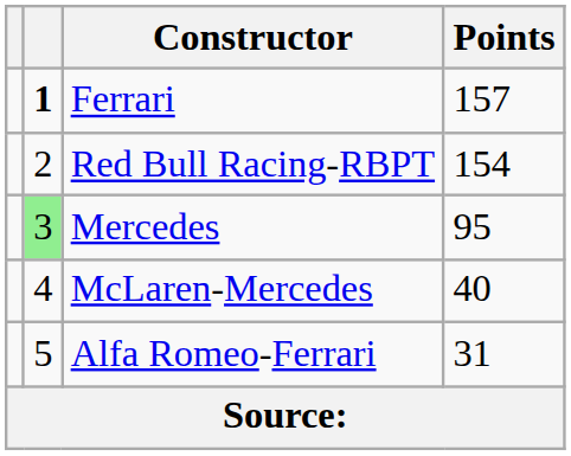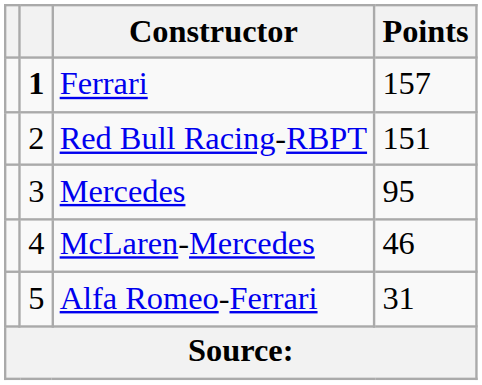Red Bull Racing-RBPT | Points: 154 -> 151
Mercedes | column 2: lightgreen background -> no background
McLaren-Mercedes | Points: 40 -> 46
